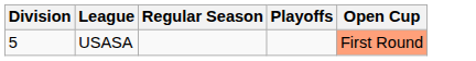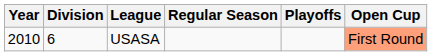+ column: Year | 2010
USASA | Division: 5 -> 6
